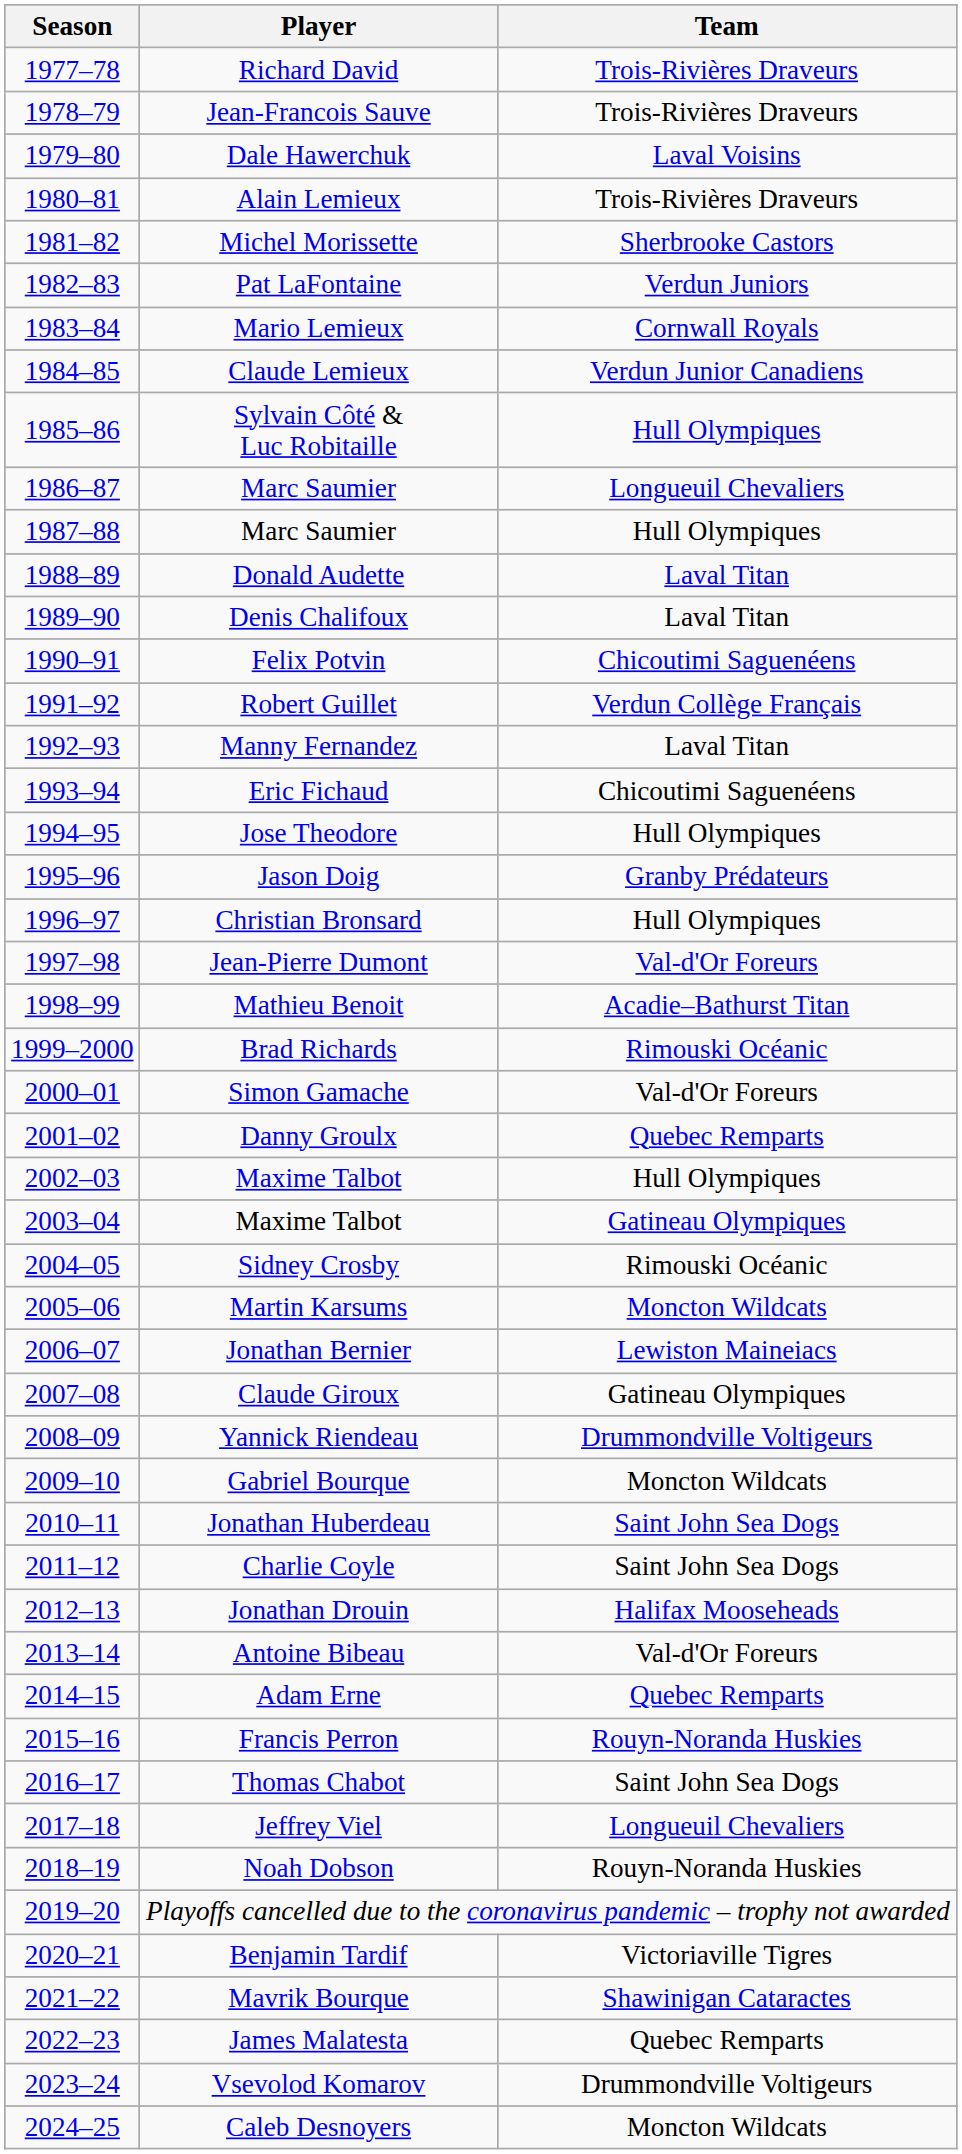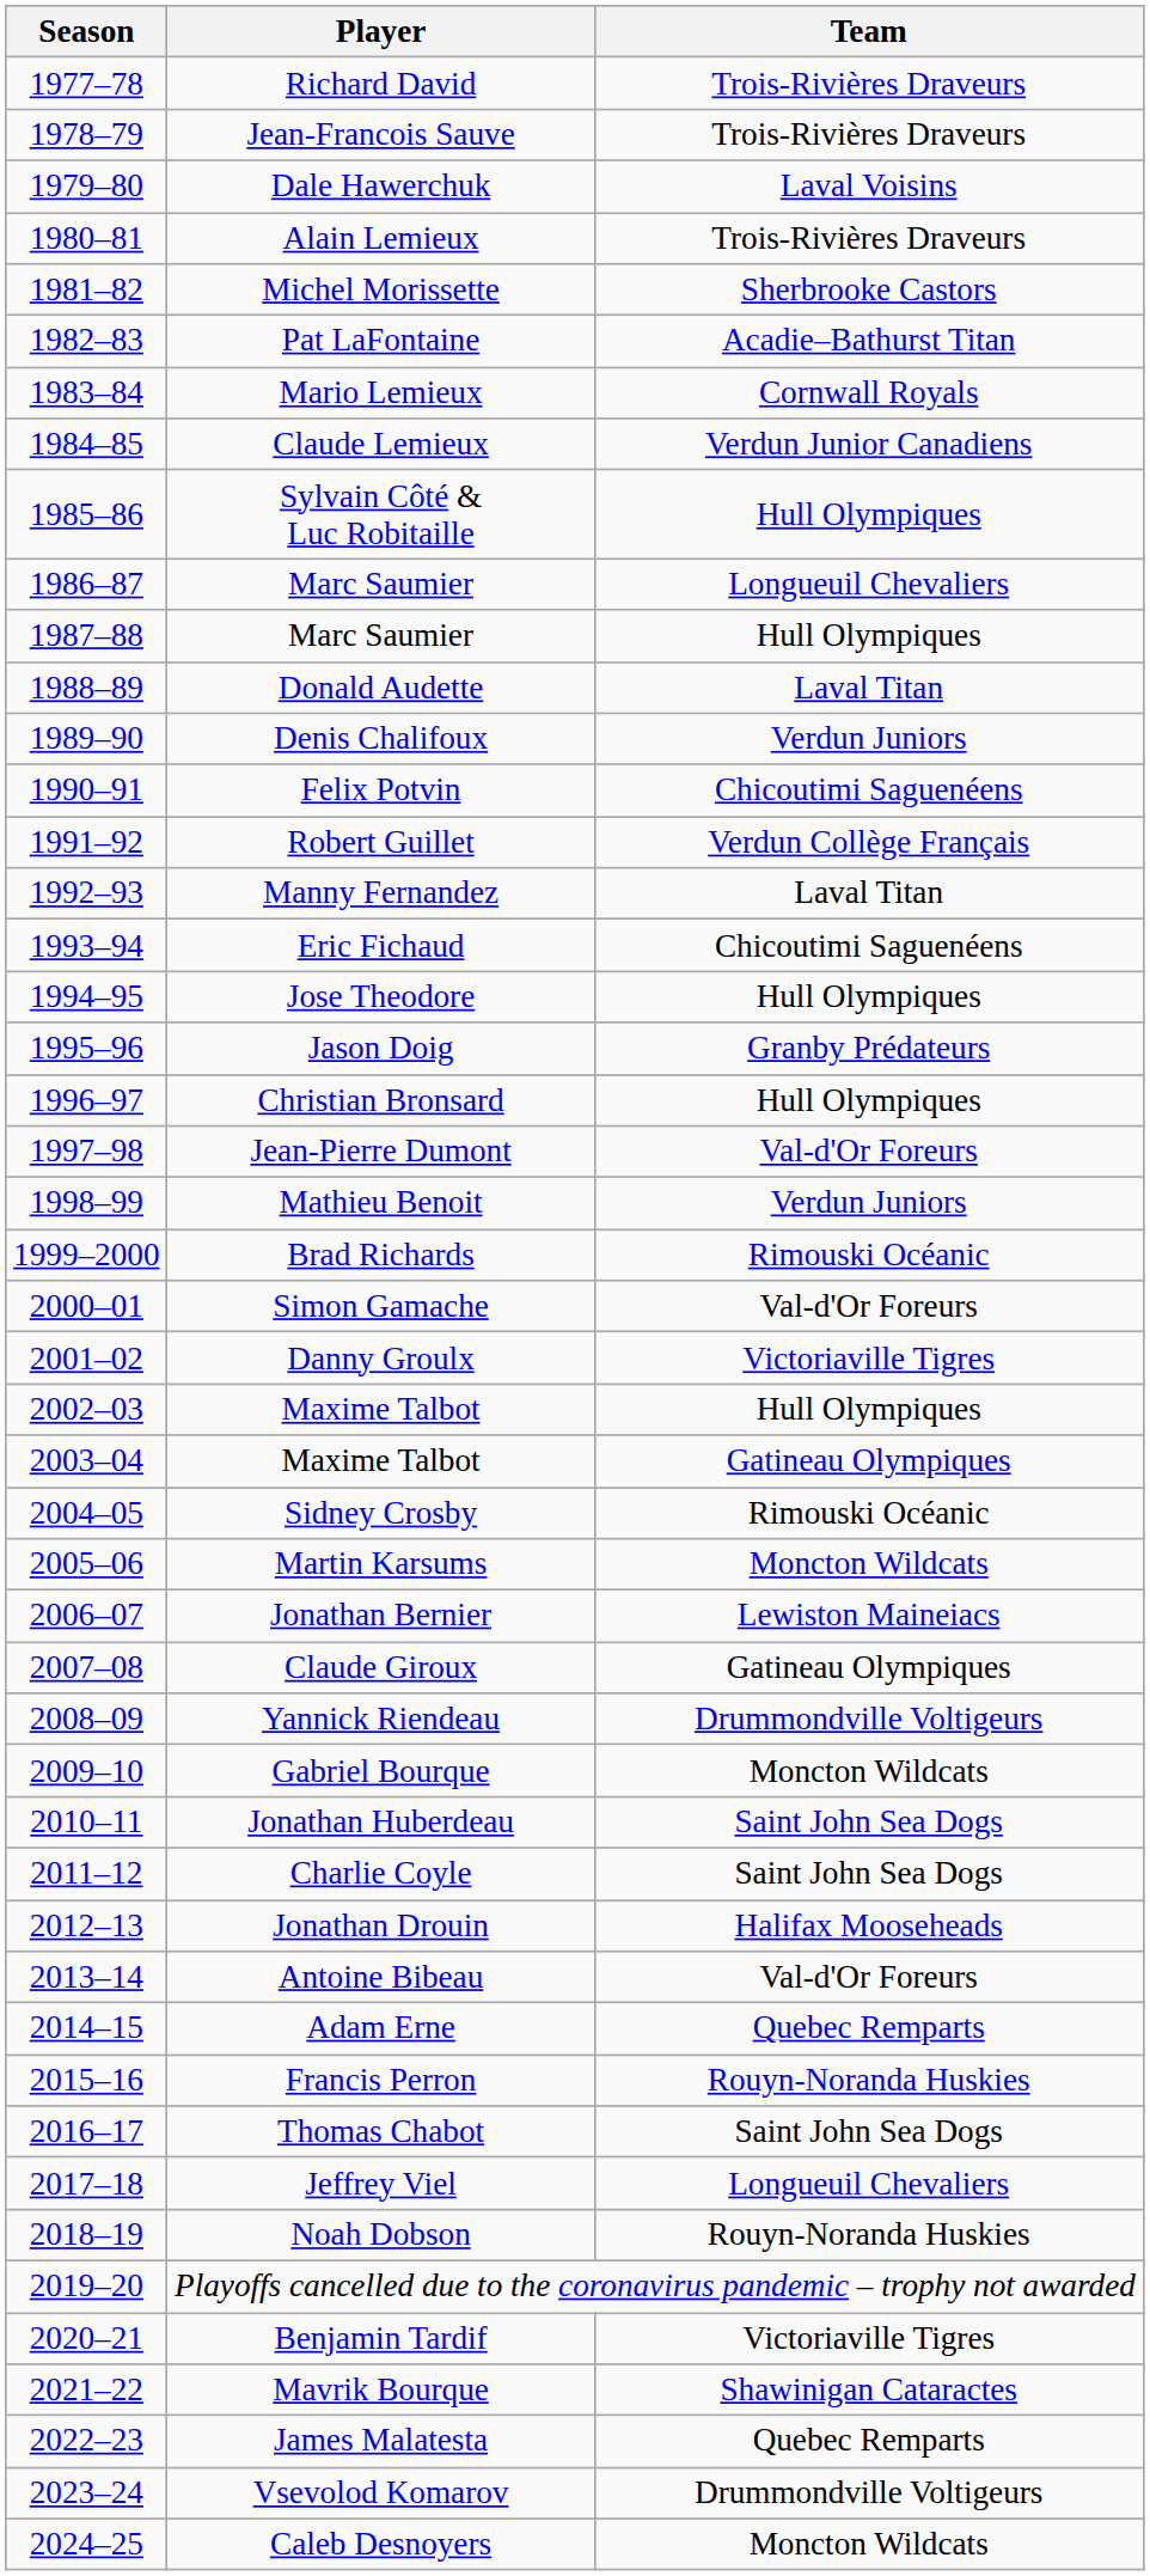Pat LaFontaine | Team: Verdun Juniors -> Acadie–Bathurst Titan
Denis Chalifoux | Team: Laval Titan -> Verdun Juniors
Mathieu Benoit | Team: Acadie–Bathurst Titan -> Verdun Juniors
Danny Groulx | Team: Quebec Remparts -> Victoriaville Tigres
